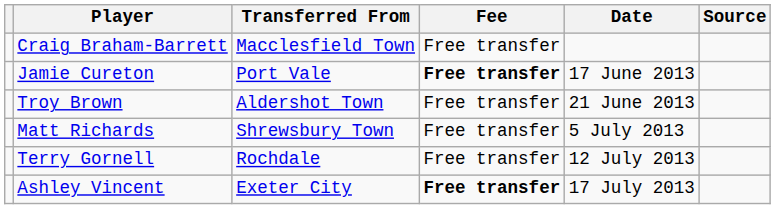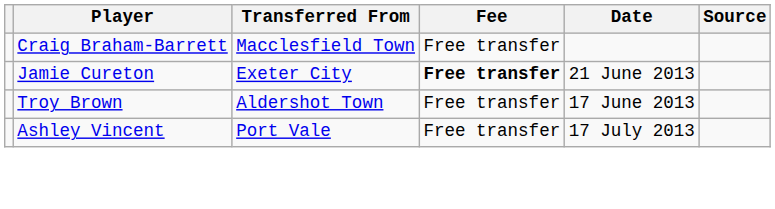Jamie Cureton | Transferred From: Port Vale -> Exeter City
Jamie Cureton | Date: 17 June 2013 -> 21 June 2013
Troy Brown | Date: 21 June 2013 -> 17 June 2013
- row: Matt Richards | Shrewsbury Town | Free transfer | 5 July 2013
- row: Terry Gornell | Rochdale | Free transfer | 12 July 2013
Ashley Vincent | Transferred From: Exeter City -> Port Vale
Ashley Vincent | Fee: bold -> normal
